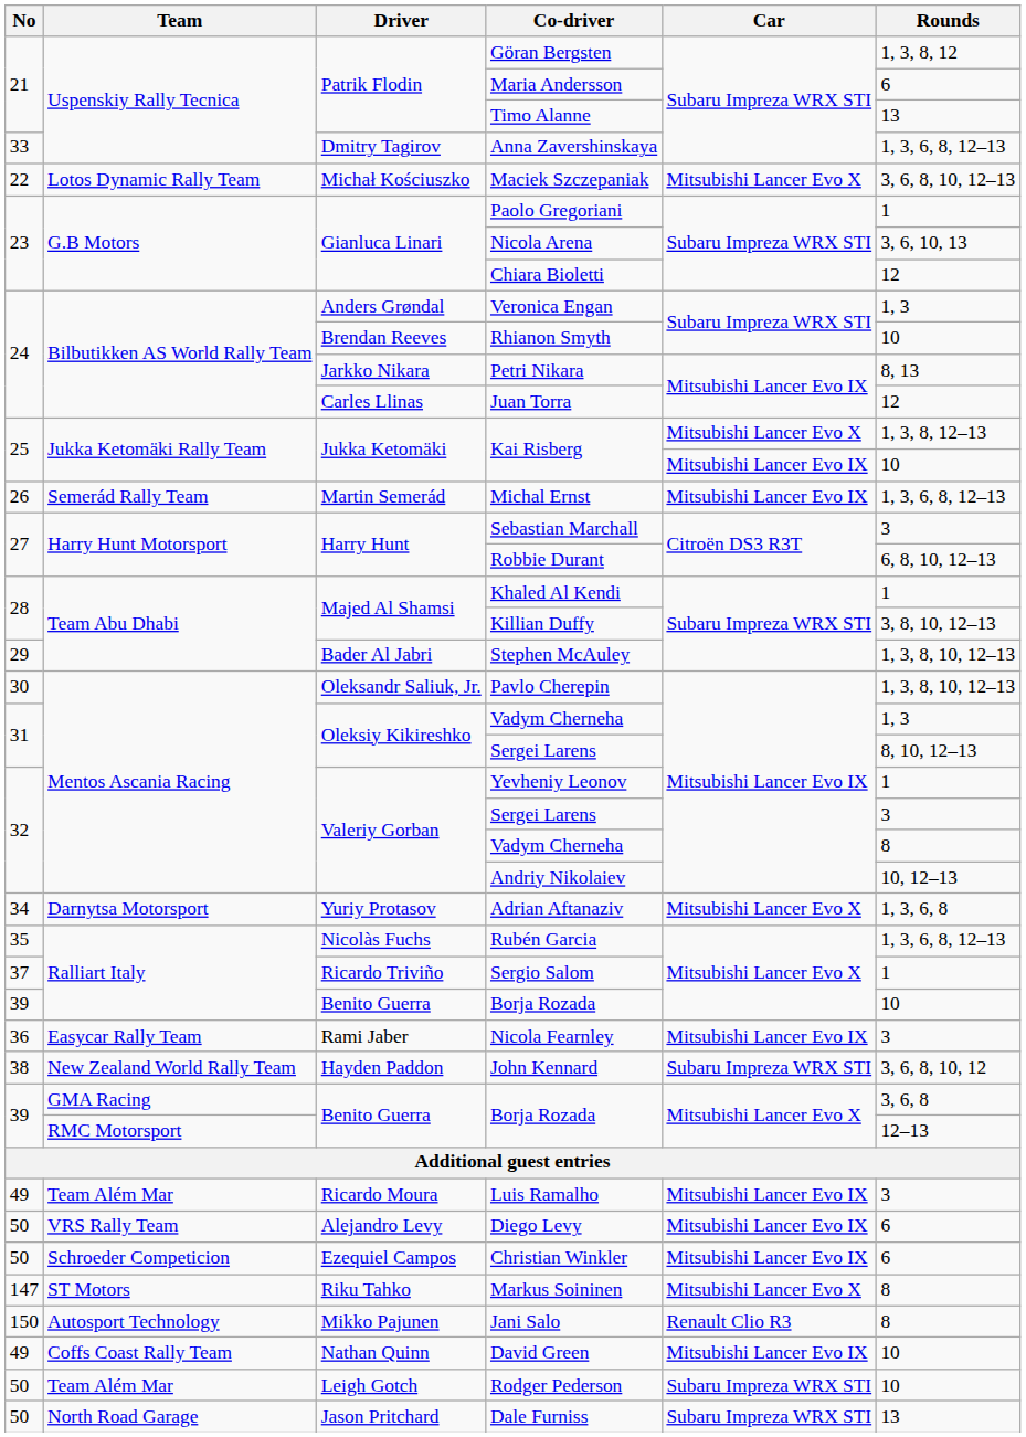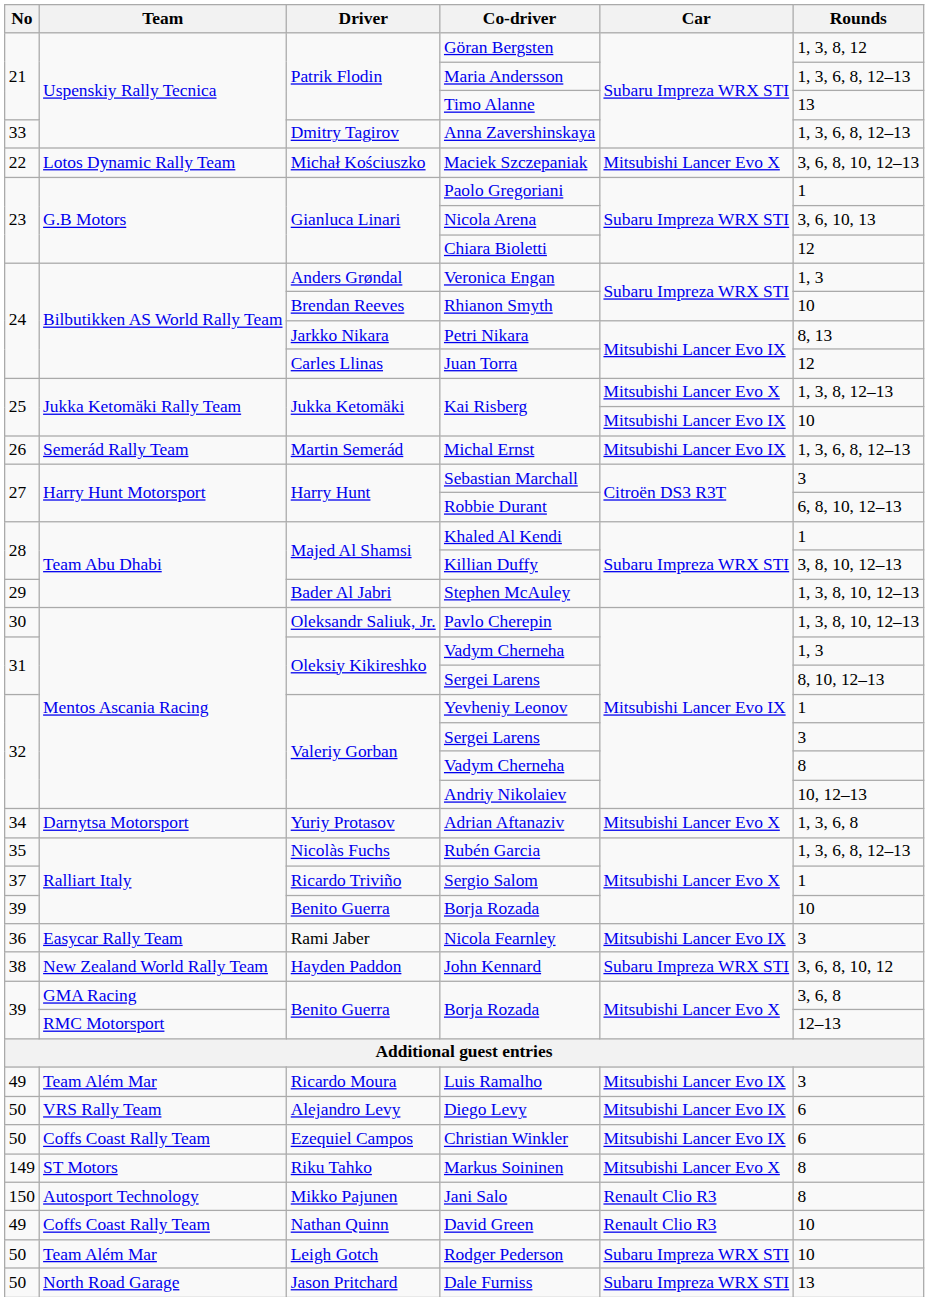Maria Andersson | Rounds: 6 -> 1, 3, 6, 8, 12–13
Christian Winkler | Team: Schroeder Competicion -> Coffs Coast Rally Team
Markus Soininen | No: 147 -> 149
David Green | Car: Mitsubishi Lancer Evo IX -> Renault Clio R3
